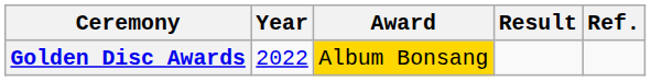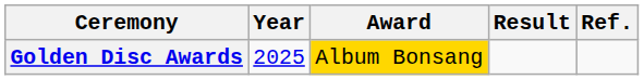Golden Disc Awards | Year: 2022 -> 2025
